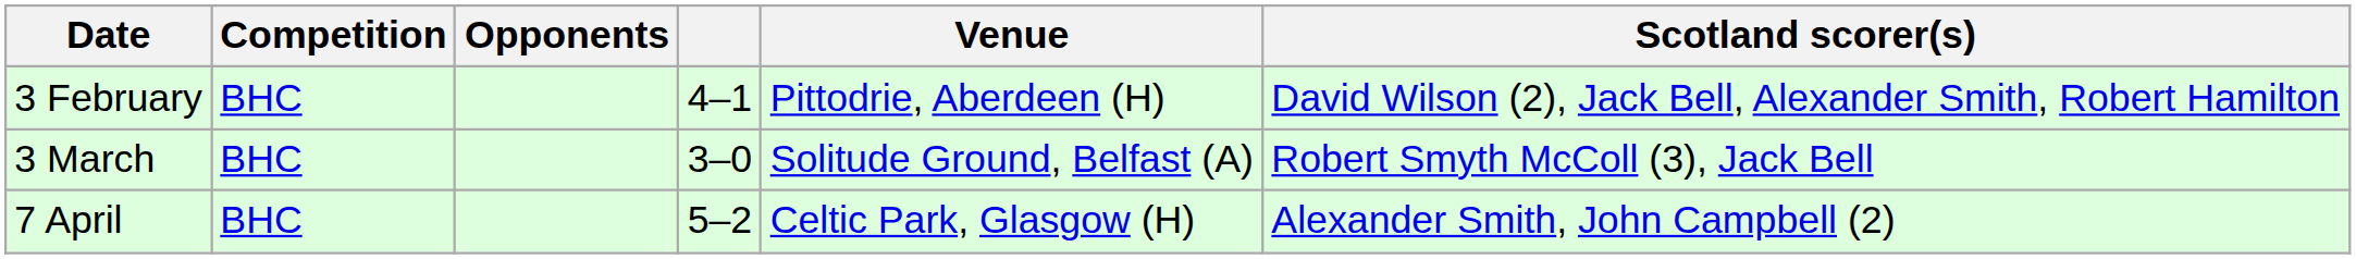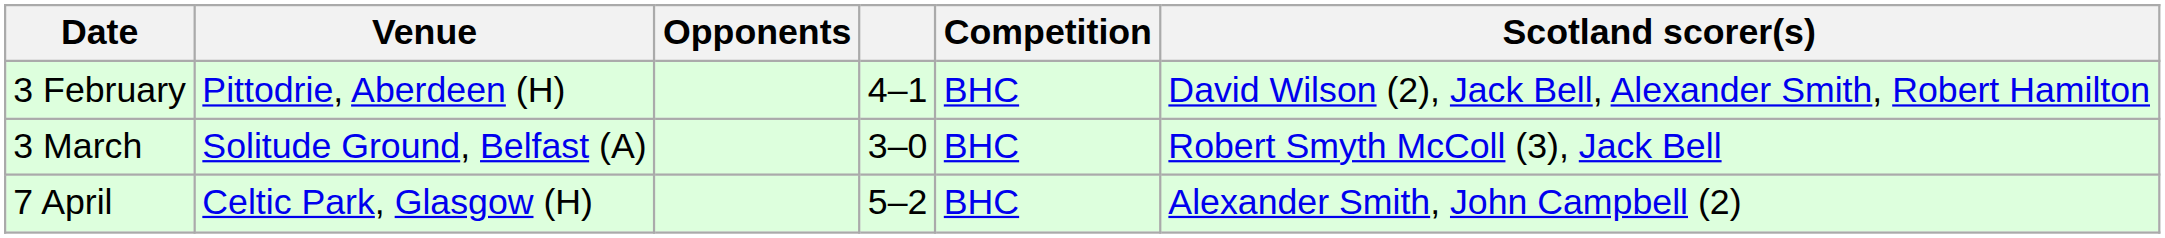columns swapped: Venue <-> Competition
